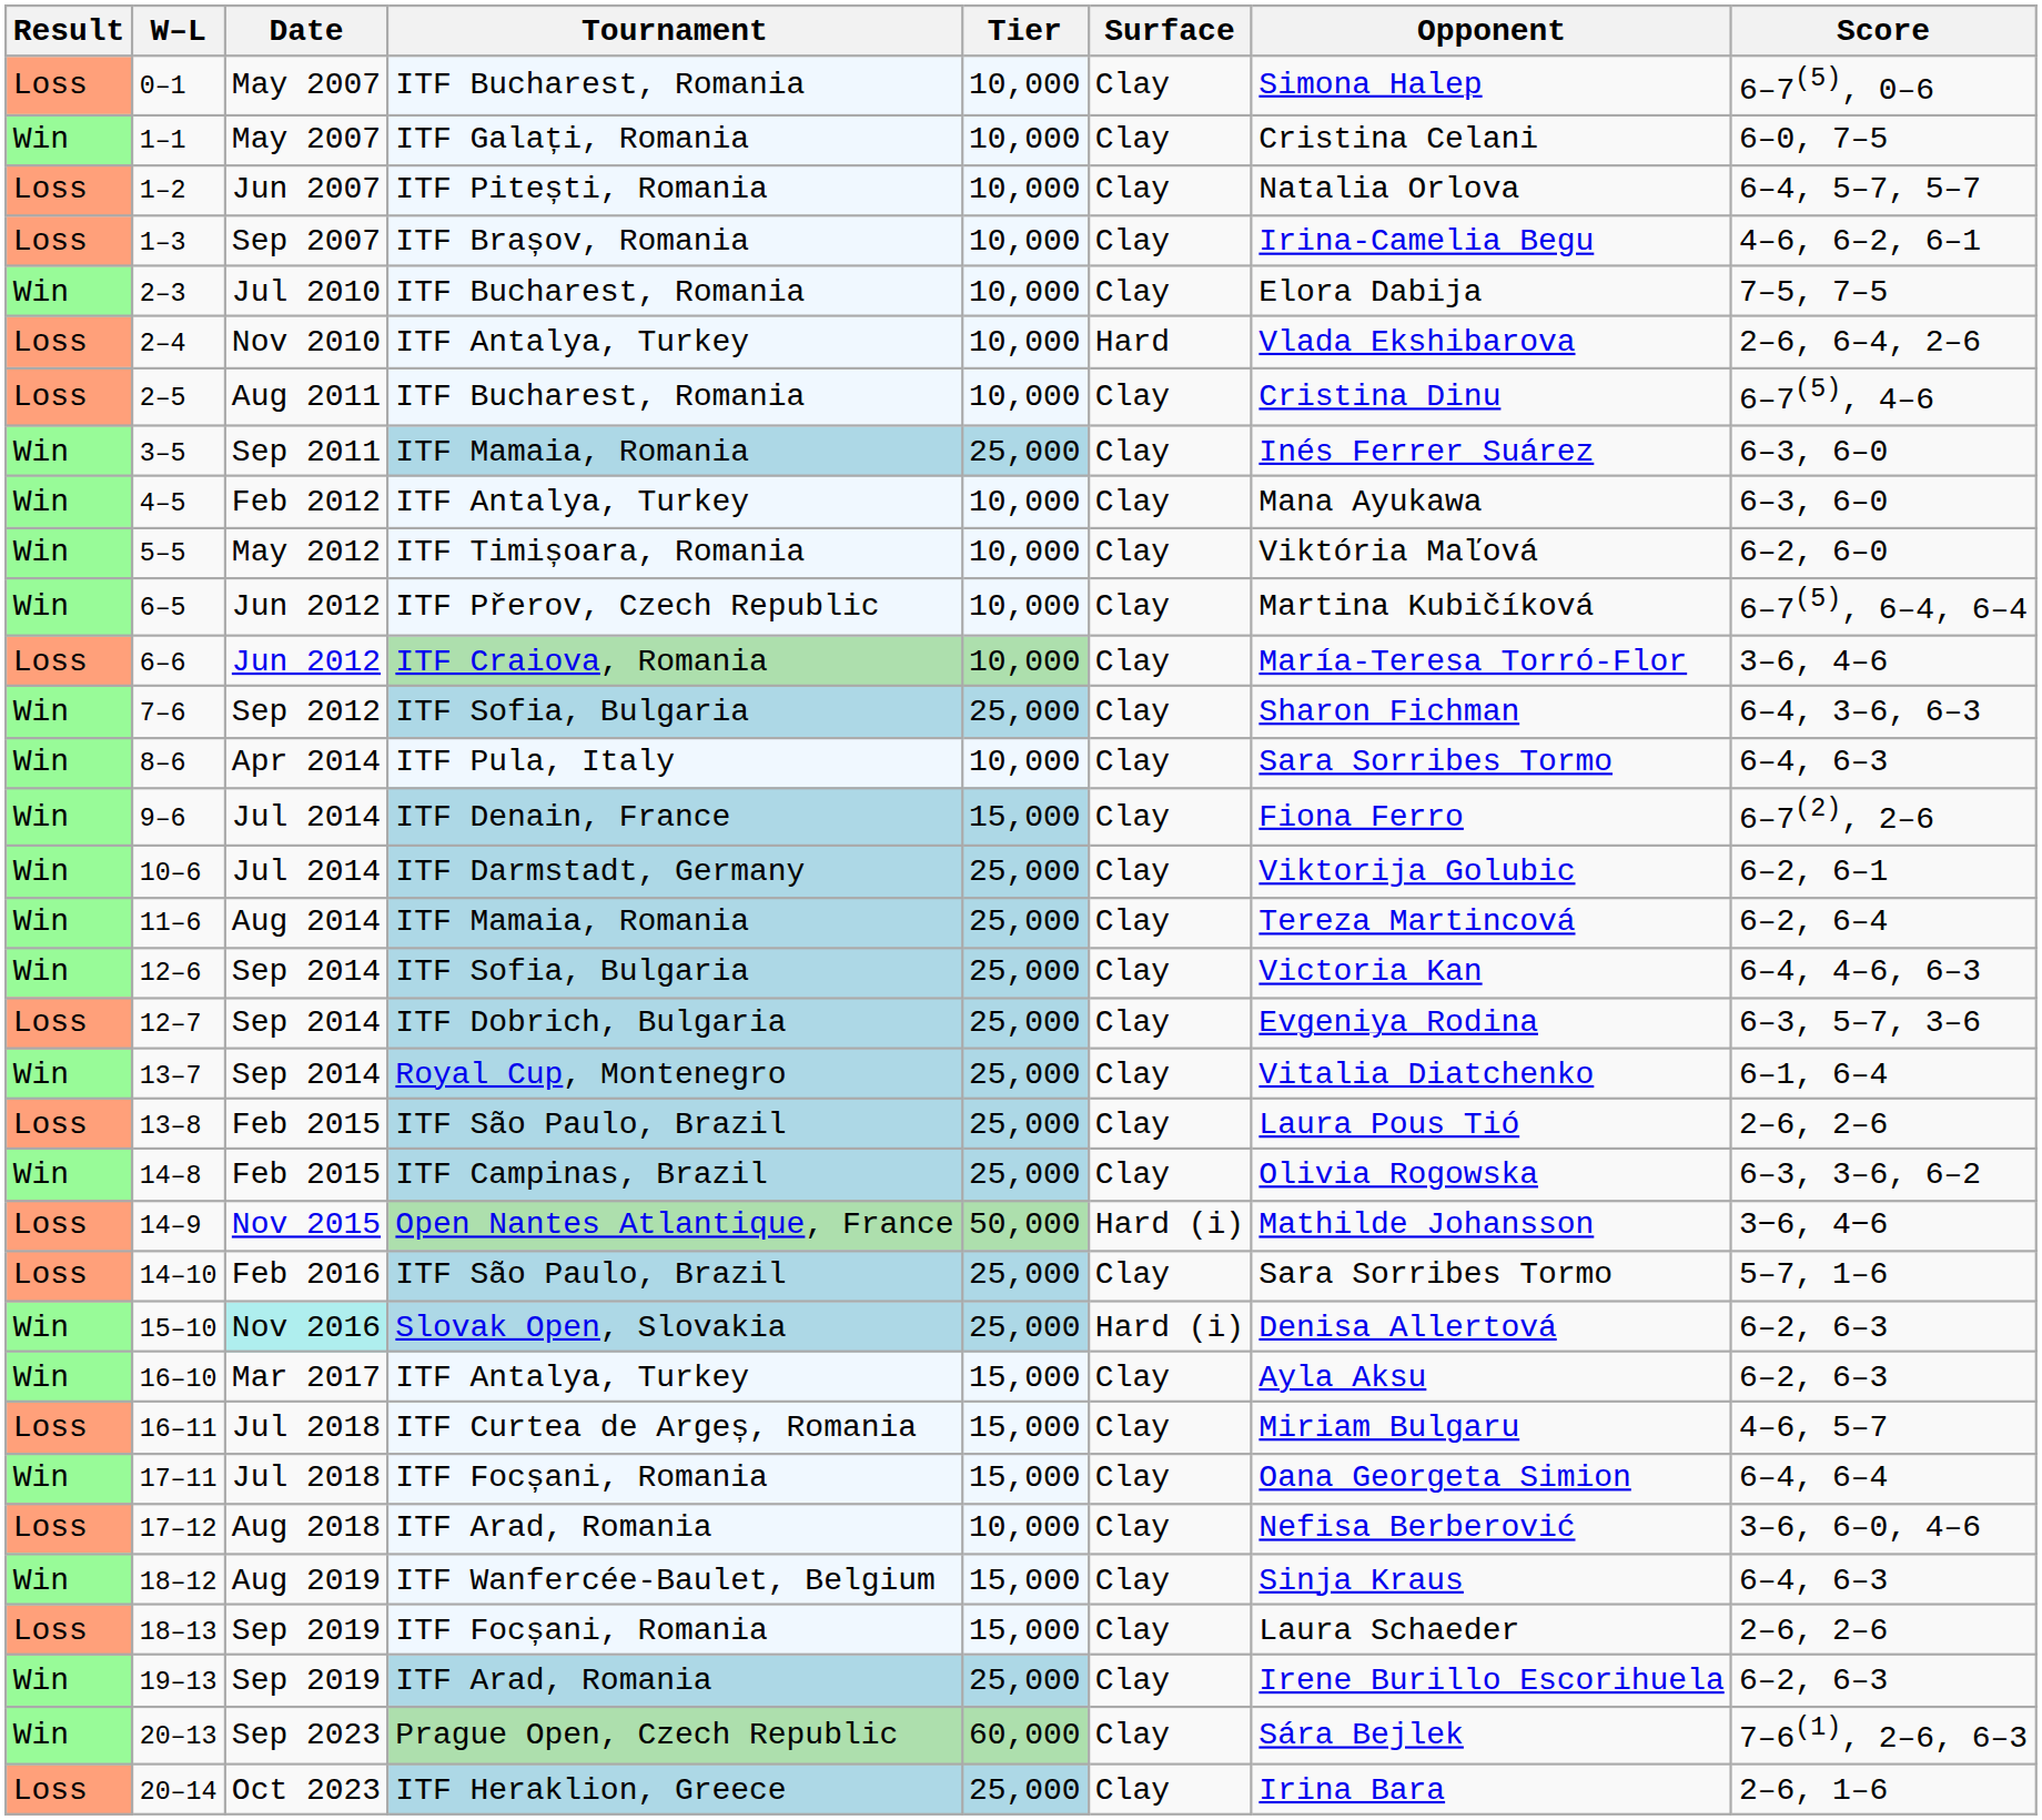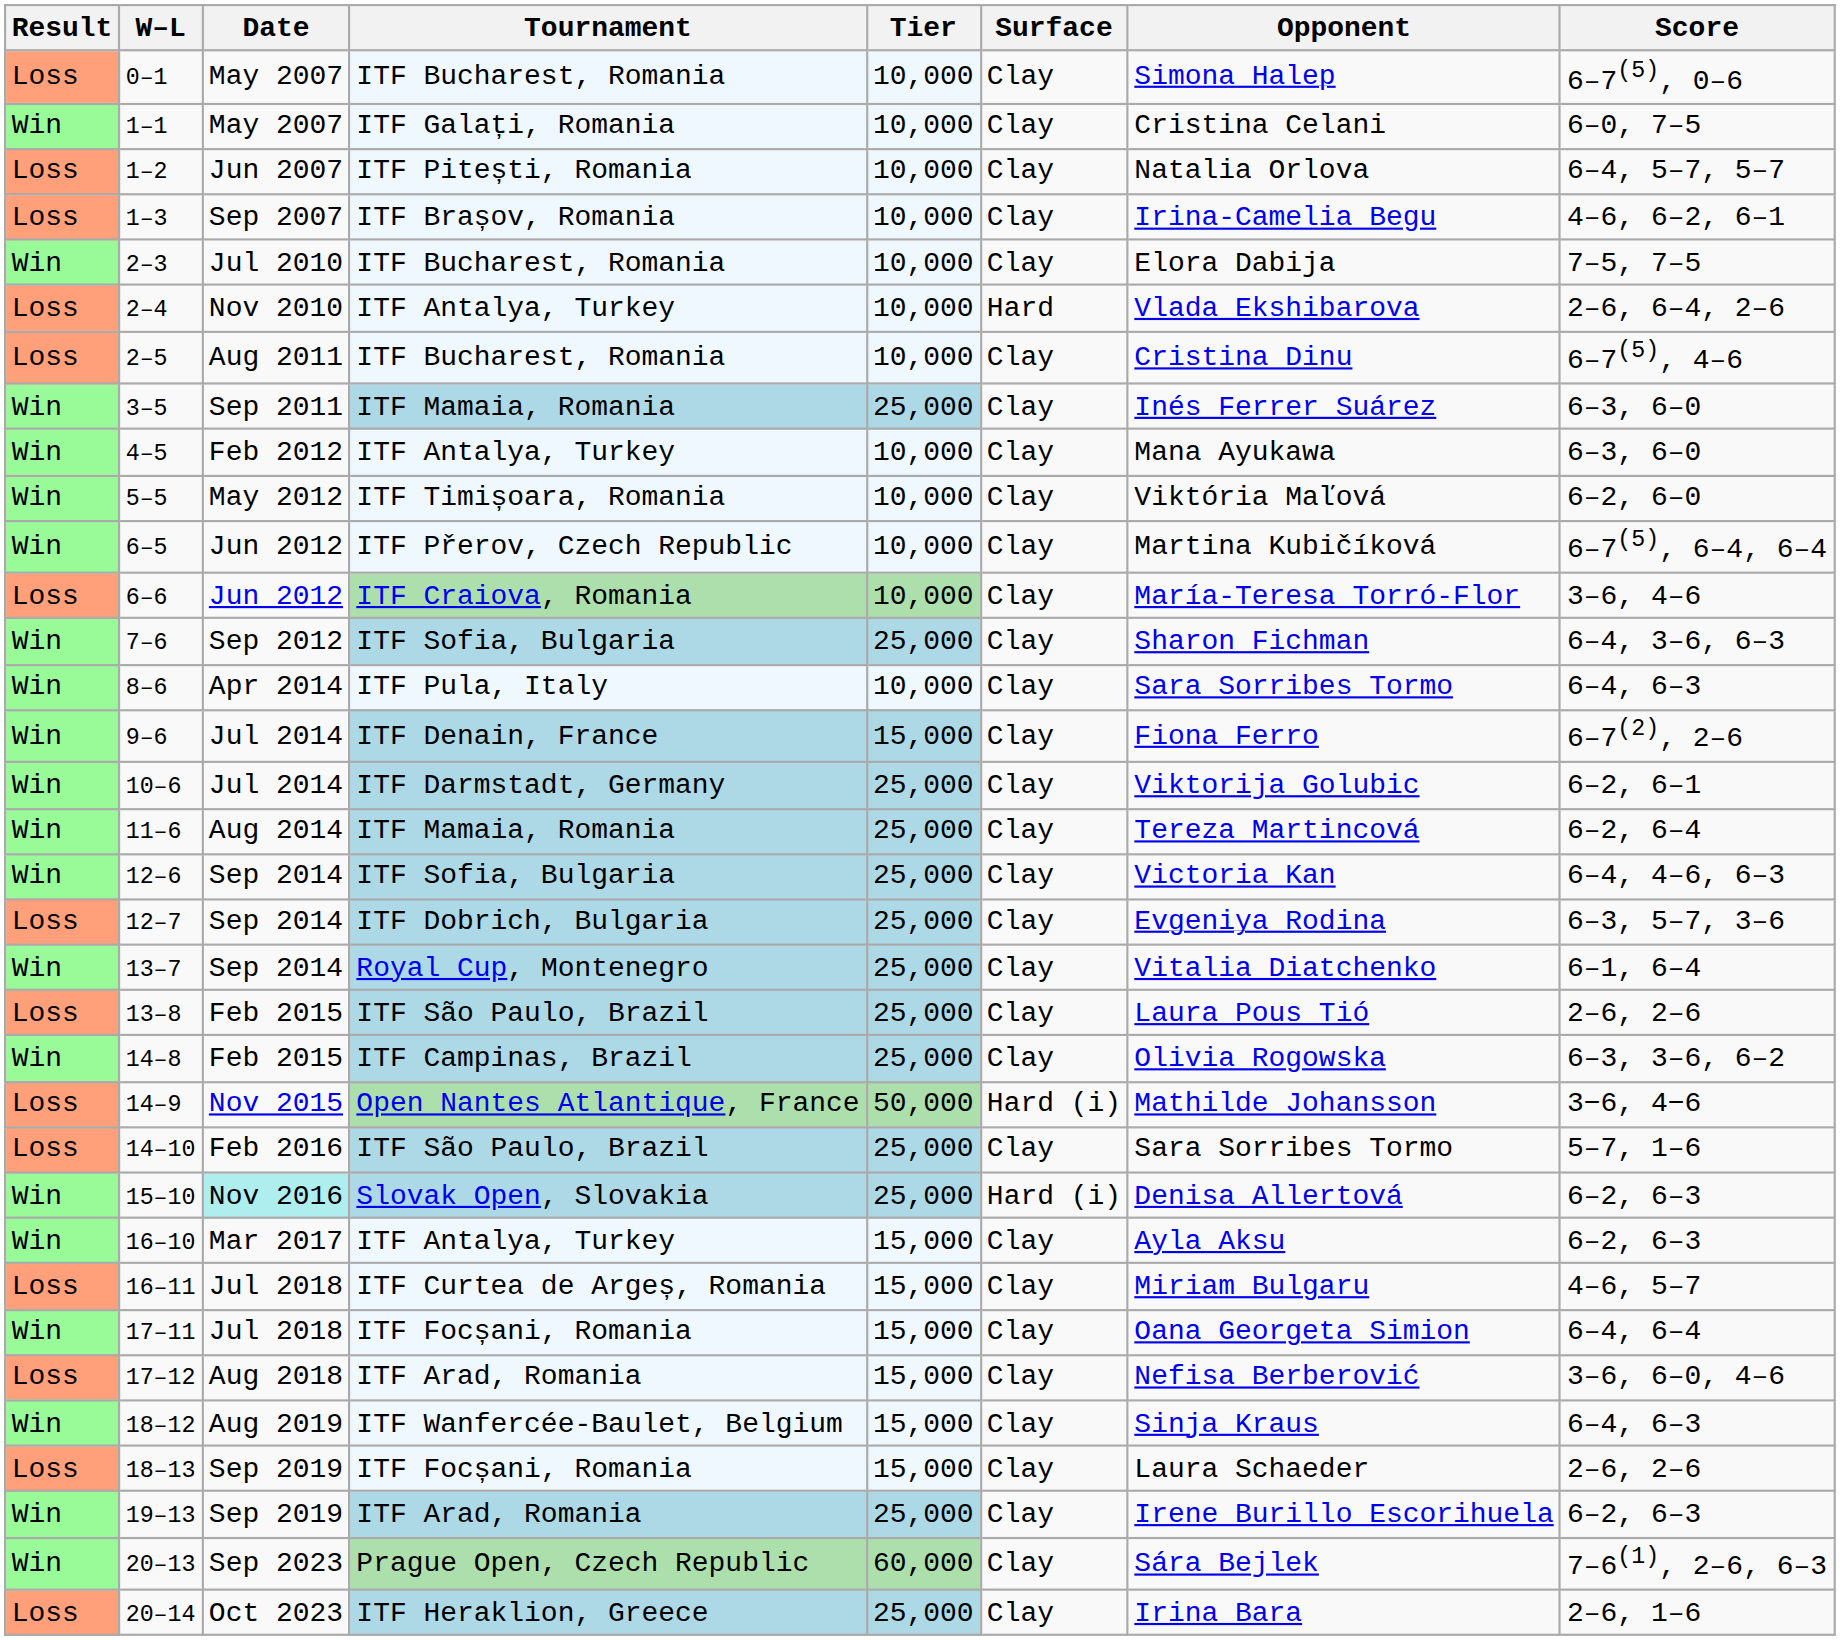17–12 | Tier: 10,000 -> 15,000
